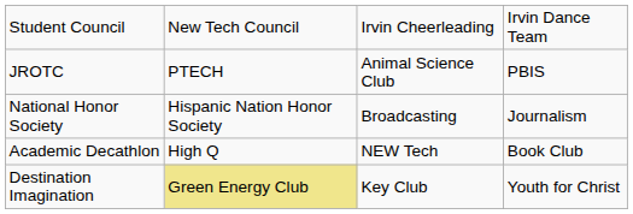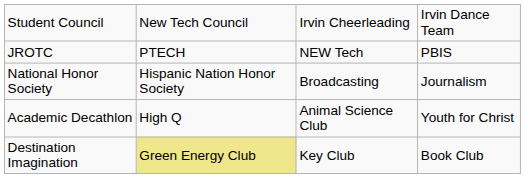JROTC | column 3: Animal Science Club -> NEW Tech
Academic Decathlon | column 3: NEW Tech -> Animal Science Club
Academic Decathlon | column 4: Book Club -> Youth for Christ
Destination Imagination | column 4: Youth for Christ -> Book Club
